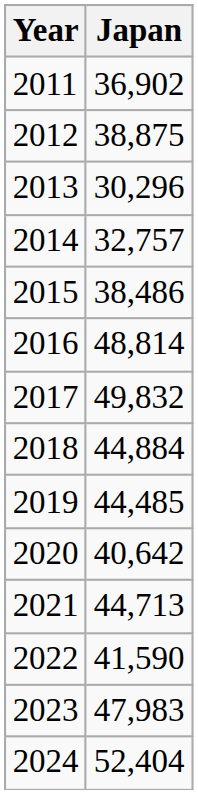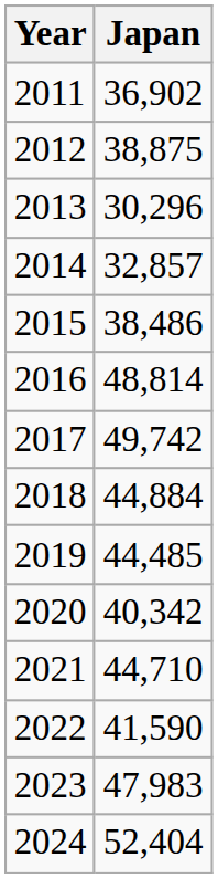2014 | Japan: 32,757 -> 32,857
2017 | Japan: 49,832 -> 49,742
2020 | Japan: 40,642 -> 40,342
2021 | Japan: 44,713 -> 44,710
